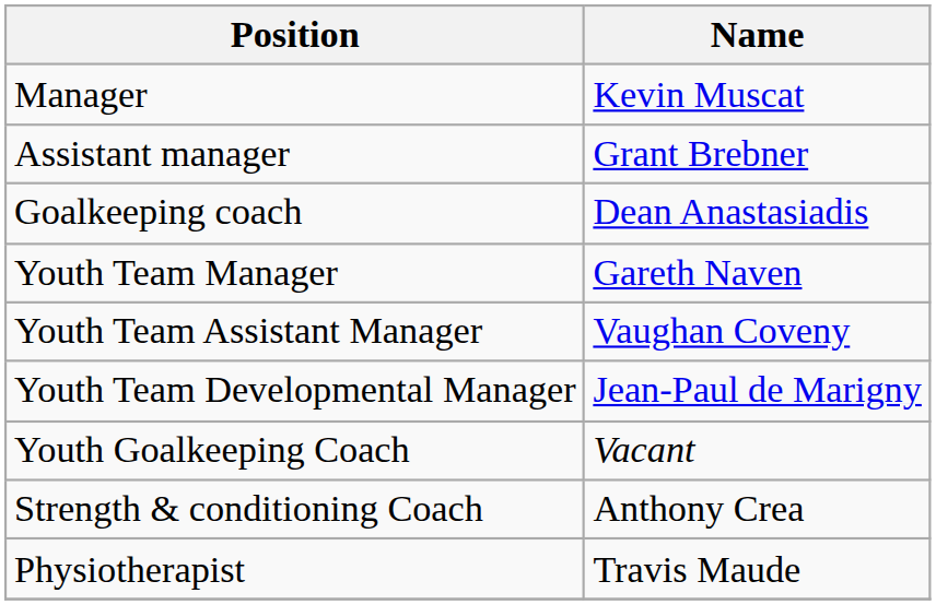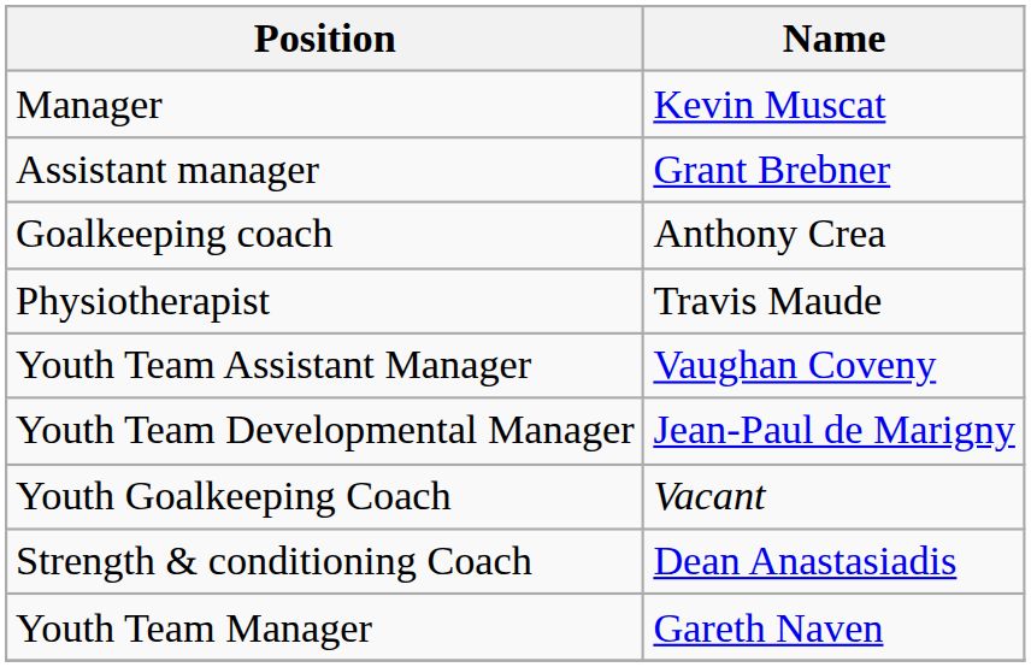Goalkeeping coach | Name: Dean Anastasiadis -> Anthony Crea
rows swapped: Youth Team Manager <-> Physiotherapist
Strength & conditioning Coach | Name: Anthony Crea -> Dean Anastasiadis
